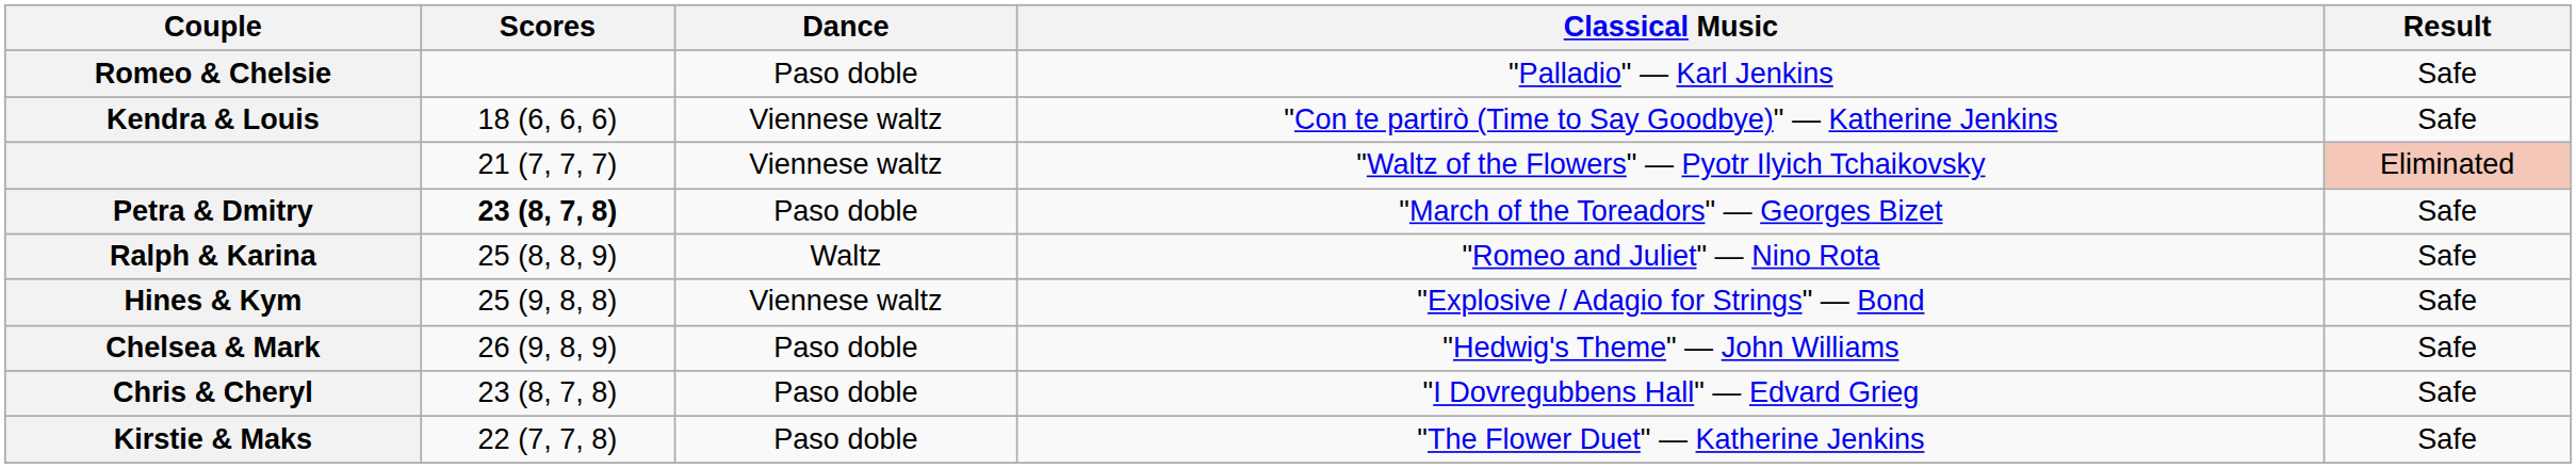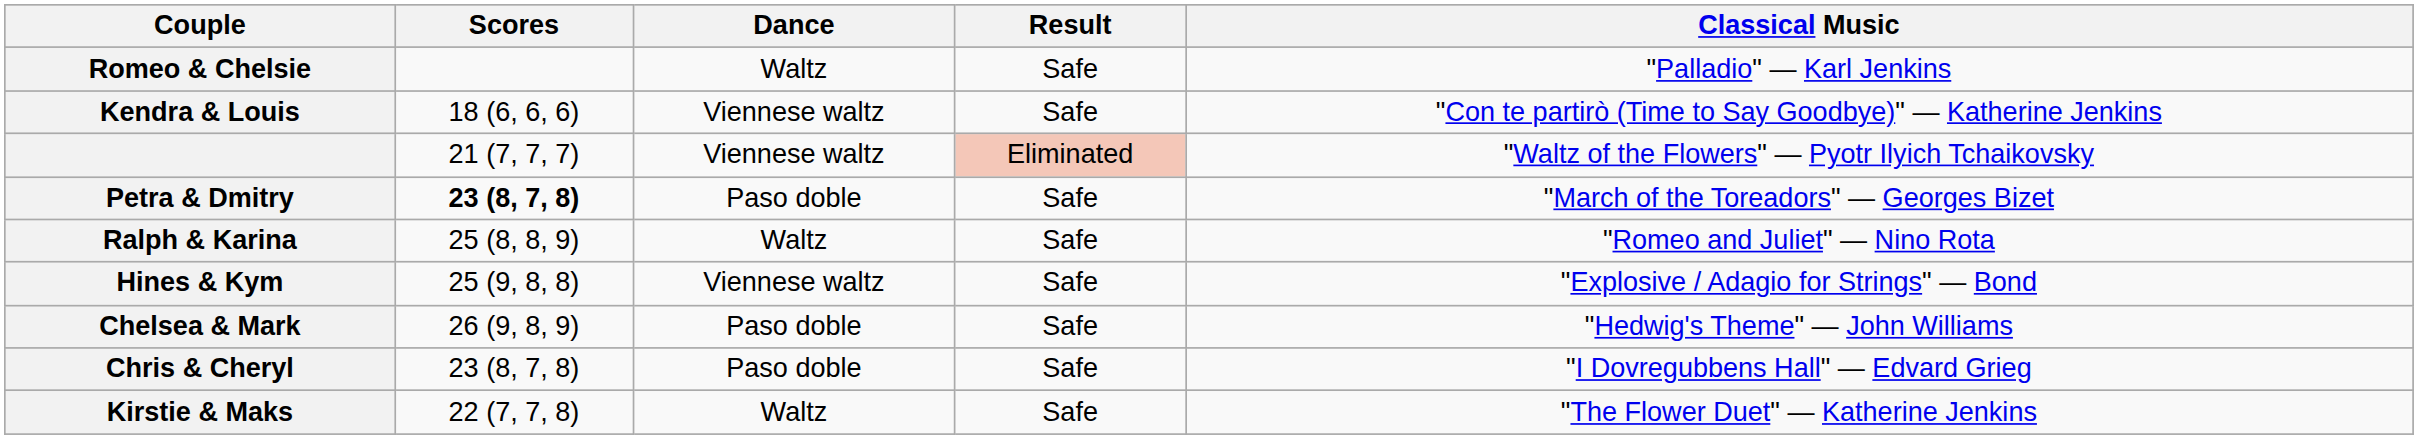columns swapped: Classical Music <-> Result
Romeo & Chelsie | Dance: Paso doble -> Waltz
Kirstie & Maks | Dance: Paso doble -> Waltz
